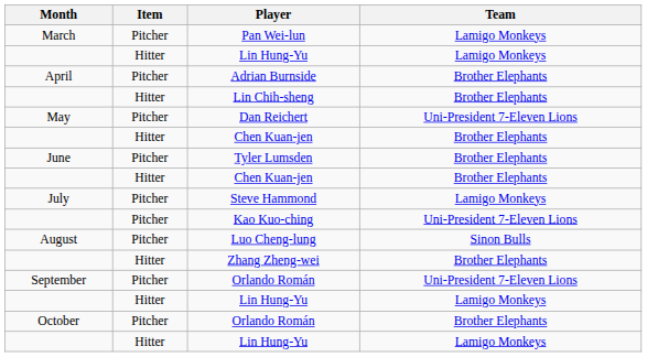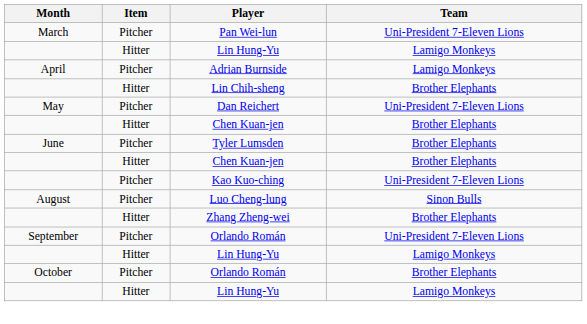Pan Wei-lun | Team: Lamigo Monkeys -> Uni-President 7-Eleven Lions
Adrian Burnside | Team: Brother Elephants -> Lamigo Monkeys
- row: July | Pitcher | Steve Hammond | Lamigo Monkeys
